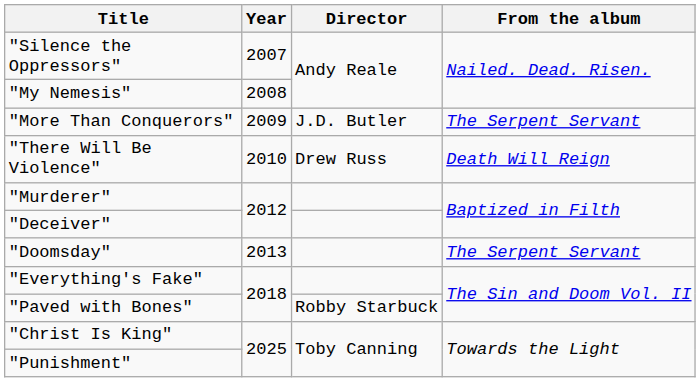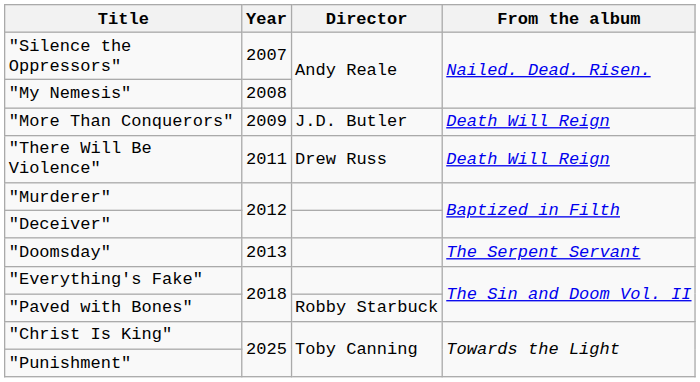"More Than Conquerors" | From the album: The Serpent Servant -> Death Will Reign
"There Will Be Violence" | Year: 2010 -> 2011
